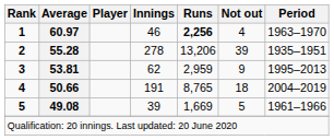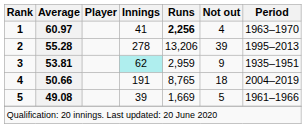1 | Innings: 46 -> 41
2 | Period: 1935–1951 -> 1995–2013
3 | Innings: no background -> paleturquoise background
3 | Period: 1995–2013 -> 1935–1951
